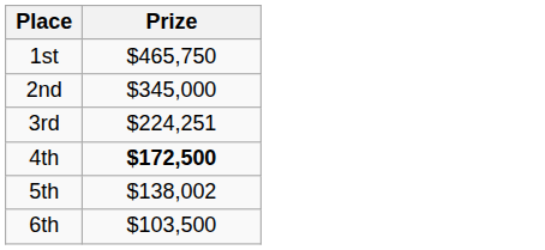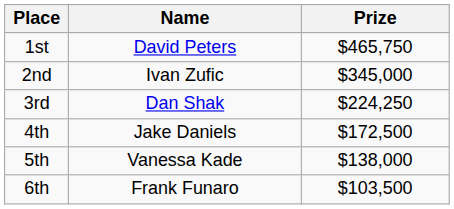+ column: Name | David Peters | Ivan Zufic | Dan Shak | Jake Daniels | Vanessa Kade | Frank Funaro
3rd | Prize: $224,251 -> $224,250
4th | Prize: bold -> normal
5th | Prize: $138,002 -> $138,000
